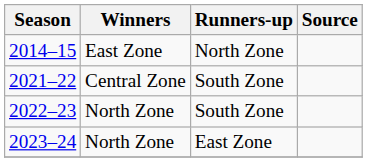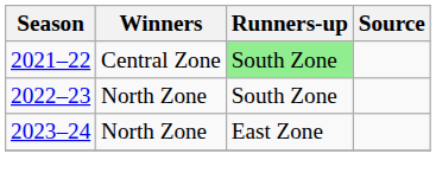- row: 2014–15 | East Zone | North Zone
2021–22 | Runners-up: no background -> lightgreen background
